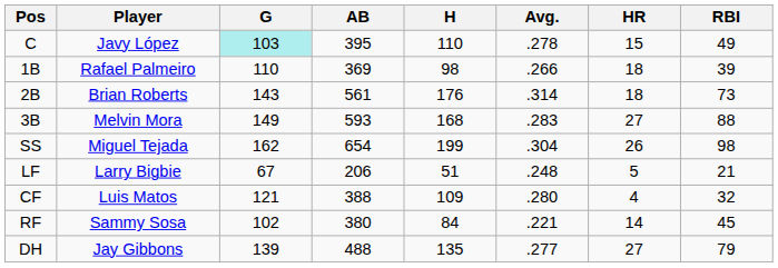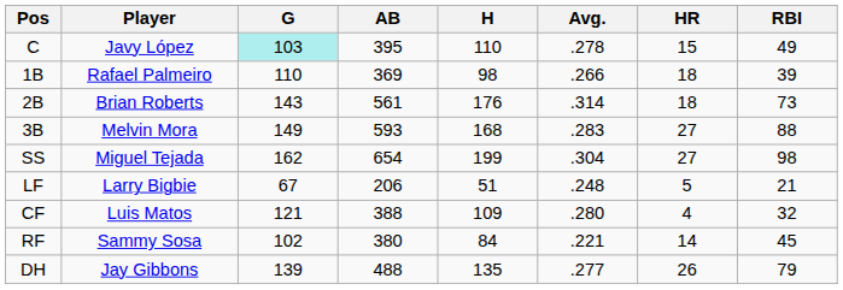SS | HR: 26 -> 27
DH | HR: 27 -> 26
